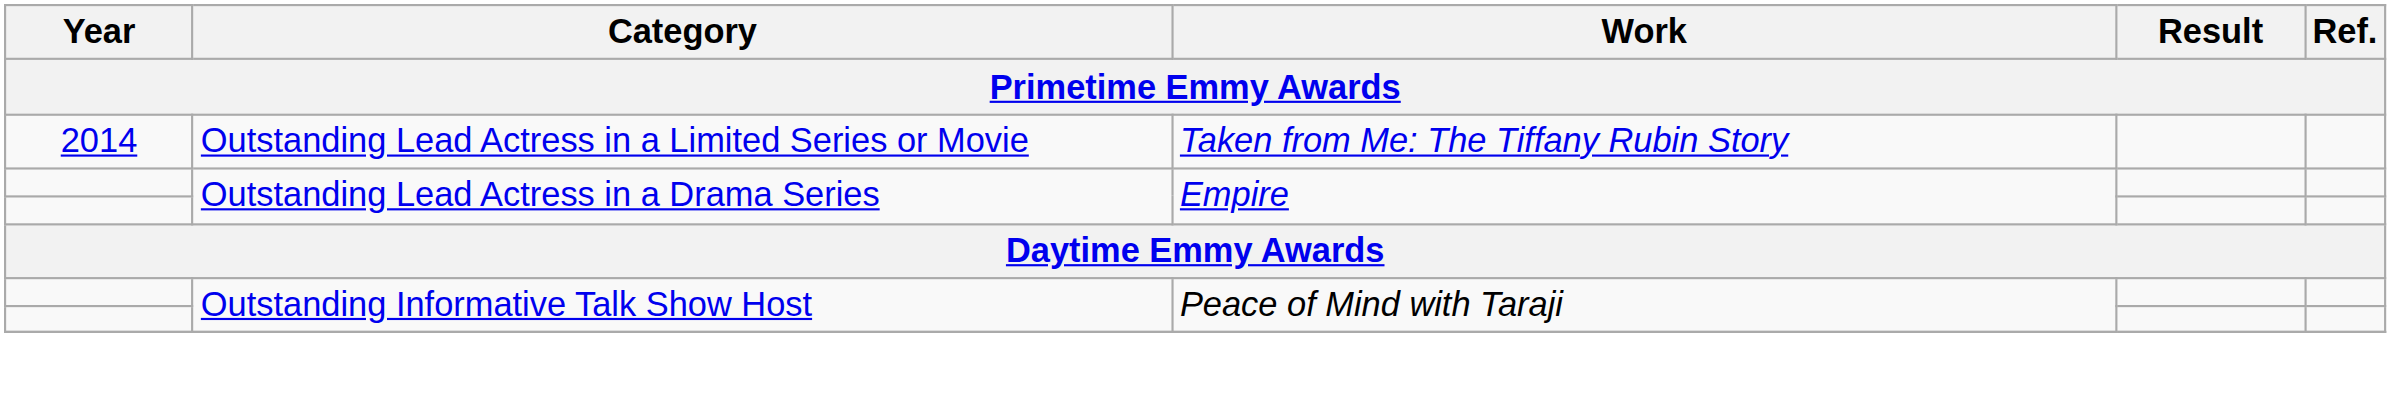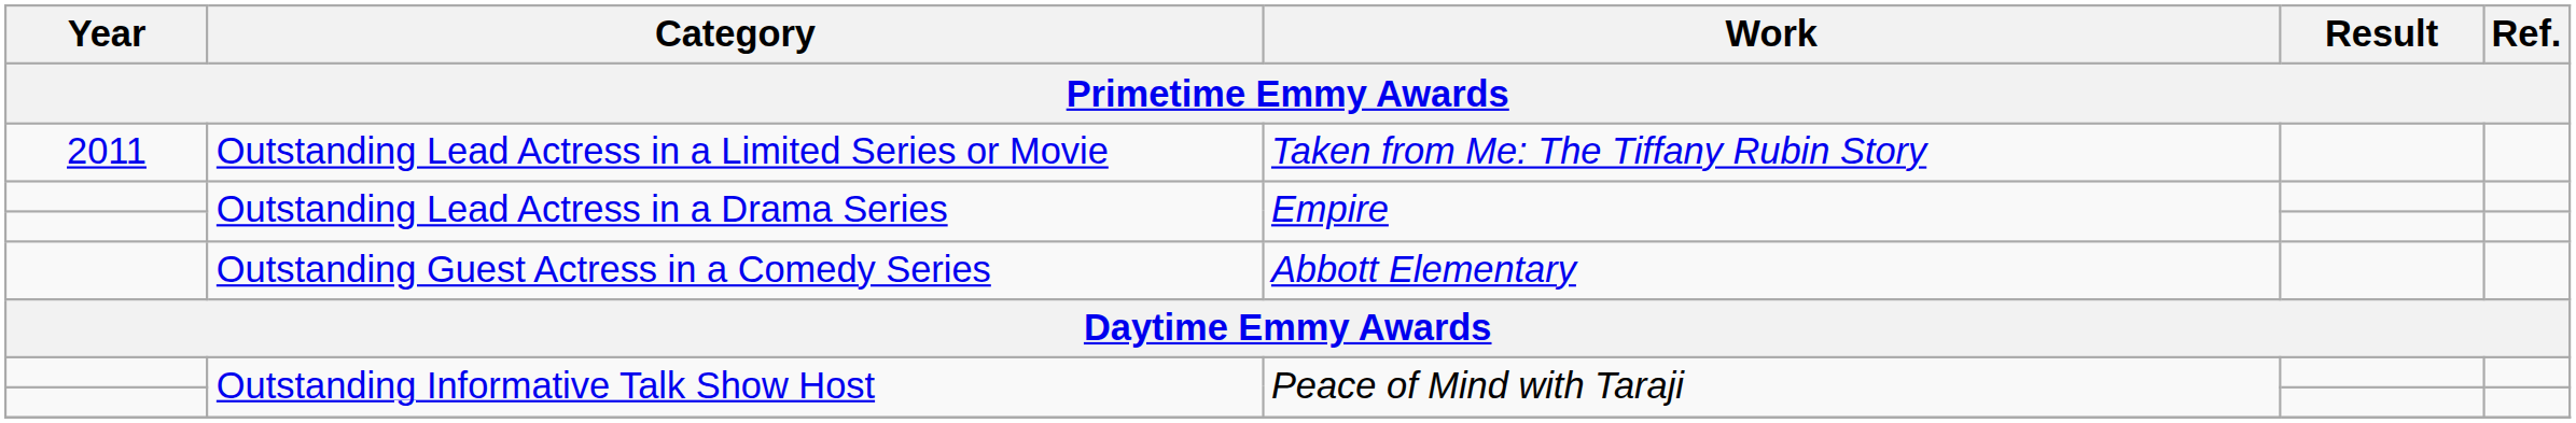Outstanding Lead Actress in a Limited Series or Movie | Year: 2014 -> 2011
+ row: Outstanding Guest Actress in a Comedy Series | Abbott Elementary
